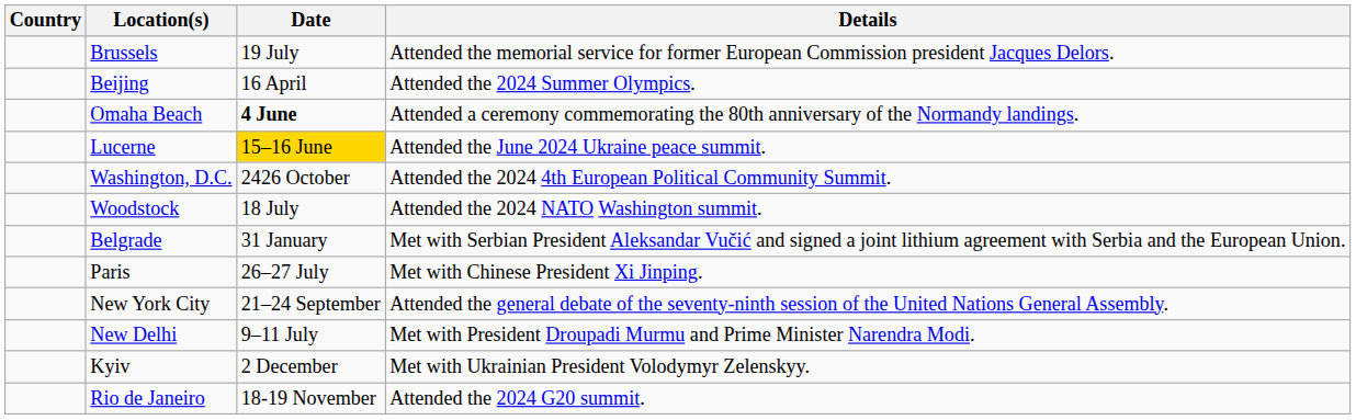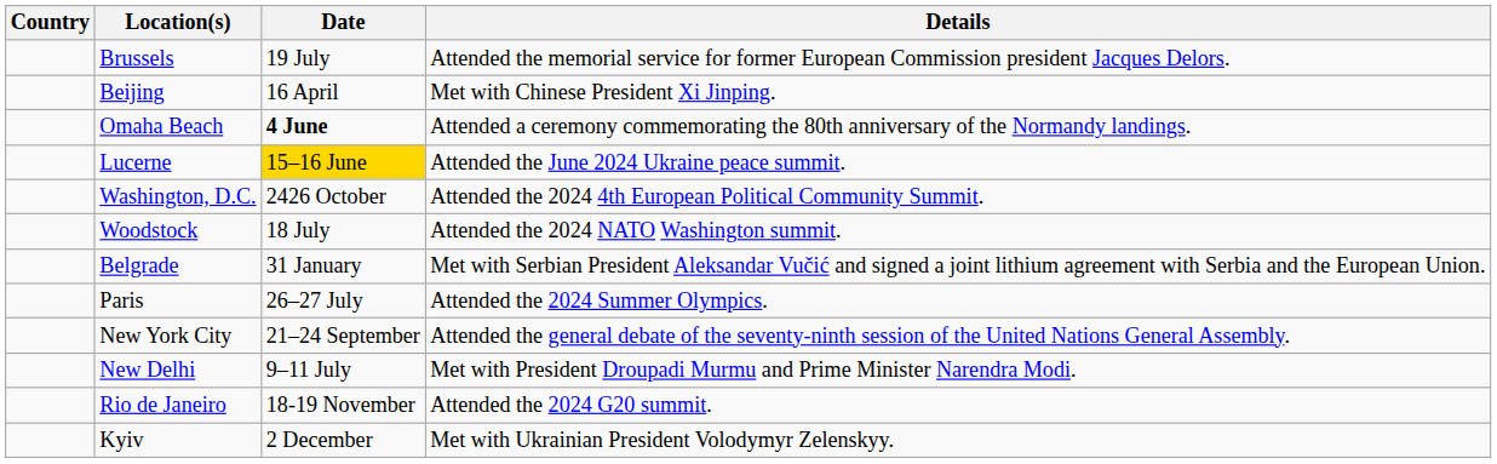Beijing | Details: Attended the 2024 Summer Olympics. -> Met with Chinese President Xi Jinping.
Paris | Details: Met with Chinese President Xi Jinping. -> Attended the 2024 Summer Olympics.
rows swapped: Rio de Janeiro <-> Kyiv
